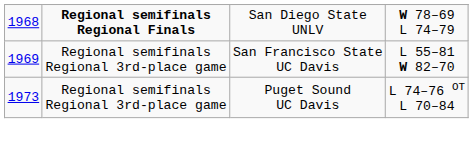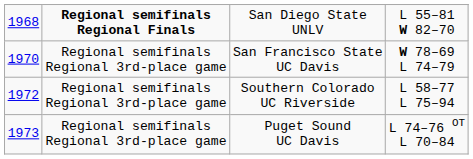San Diego State UNLV | column 4: W 78–69 L 74–79 -> L 55–81 W 82–70
San Francisco State UC Davis | column 1: 1969 -> 1970
San Francisco State UC Davis | column 4: L 55–81 W 82–70 -> W 78–69 L 74–79
+ row: 1972 | Regional semifinals Regional 3rd-place game | Southern Colorado UC Riverside | L 58–77 L 75–94
